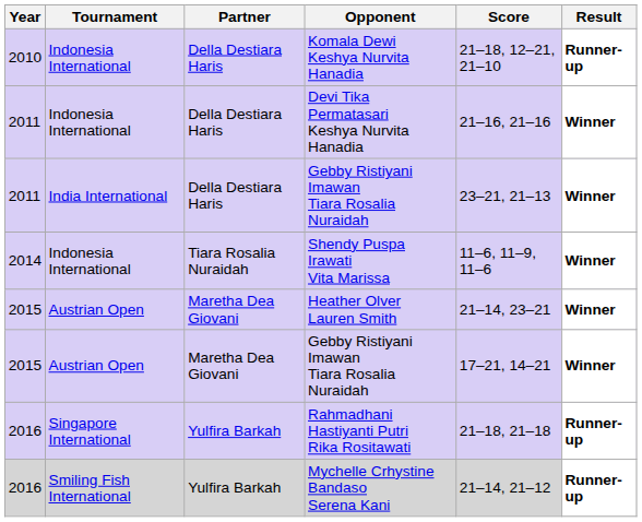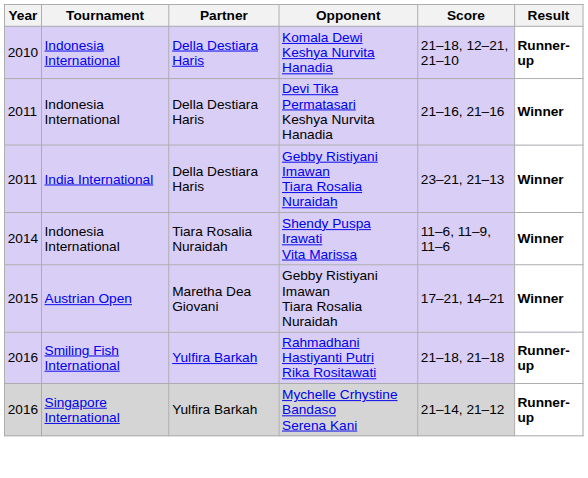- row: 2015 | Austrian Open | Maretha Dea Giovani | Heather Olver Lauren Smith | 21–14, 23–21 | Winner
Rahmadhani Hastiyanti Putri Rika Rositawati | Tournament: Singapore International -> Smiling Fish International
Mychelle Crhystine Bandaso Serena Kani | Tournament: Smiling Fish International -> Singapore International
